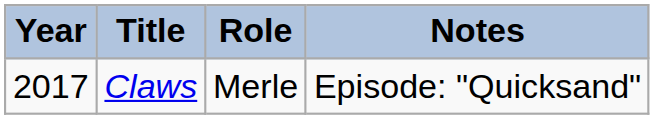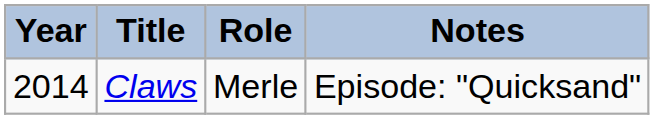Claws | Year: 2017 -> 2014
